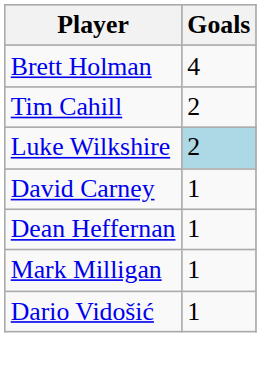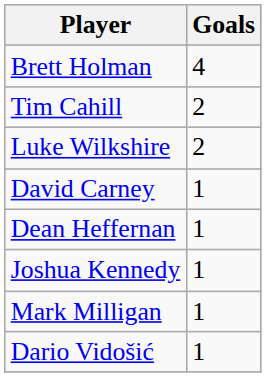Luke Wilkshire | Goals: lightblue background -> no background
+ row: Joshua Kennedy | 1
